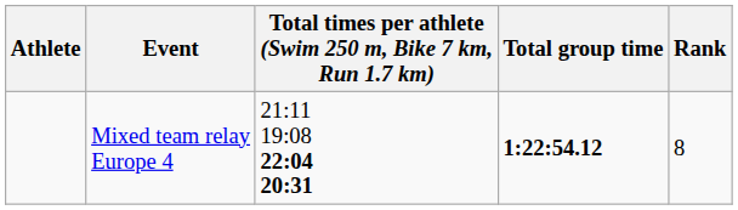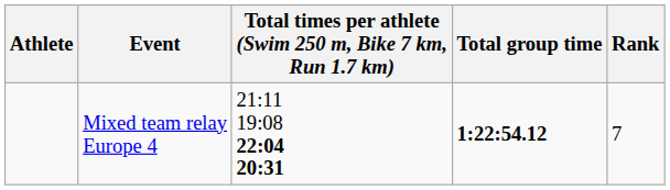Mixed team relay Europe 4 | Rank: 8 -> 7
